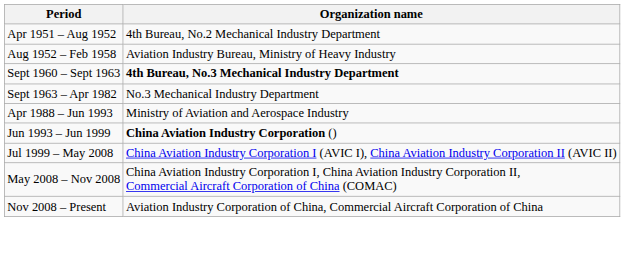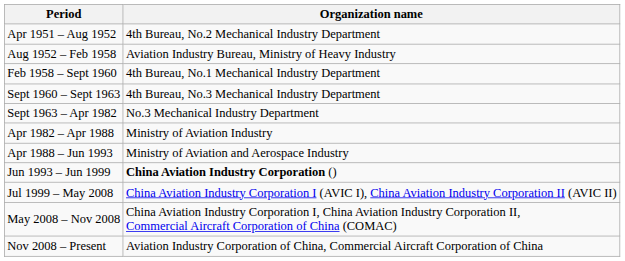+ row: Feb 1958 – Sept 1960 | 4th Bureau, No.1 Mechanical Industry Department
Sept 1960 – Sept 1963 | Organization name: bold -> normal
+ row: Apr 1982 – Apr 1988 | Ministry of Aviation Industry
